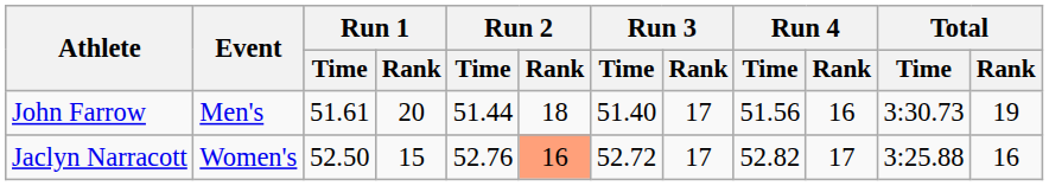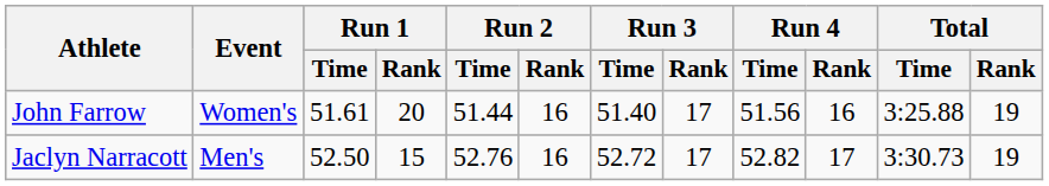John Farrow | Event: Men's -> Women's
John Farrow | Run 2 / Rank: 18 -> 16
John Farrow | Total / Time: 3:30.73 -> 3:25.88
Jaclyn Narracott | Event: Women's -> Men's
Jaclyn Narracott | Run 2 / Rank: lightsalmon background -> no background
Jaclyn Narracott | Total / Time: 3:25.88 -> 3:30.73
Jaclyn Narracott | Total / Rank: 16 -> 19
